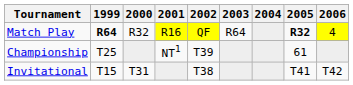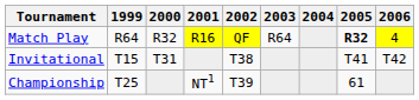Match Play | 1999: bold -> normal
rows swapped: Championship <-> Invitational
